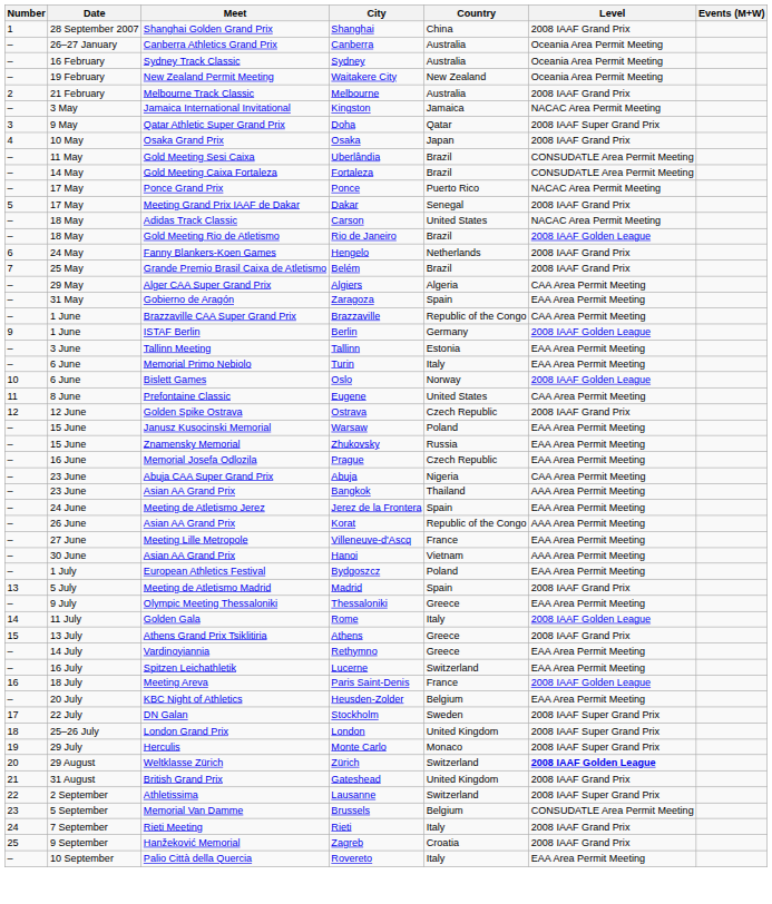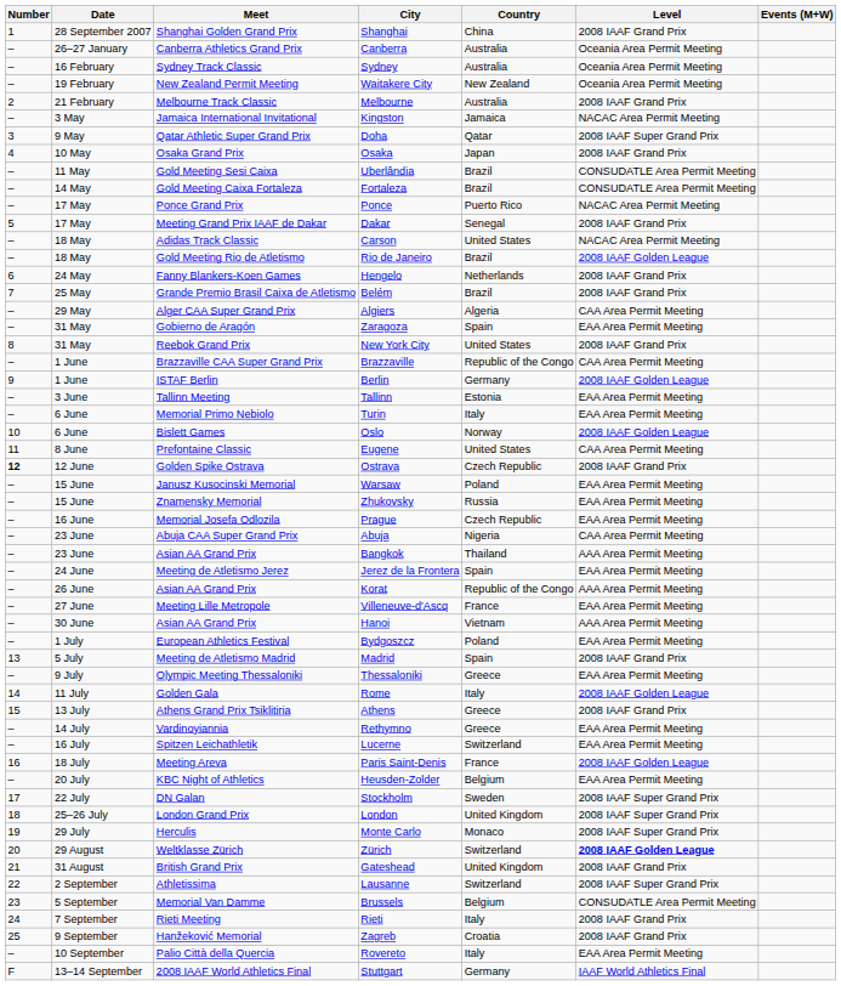+ row: 8 | 31 May | Reebok Grand Prix | New York City | United States | 2008 IAAF Grand Prix
Ostrava | Number: normal -> bold
+ row: F | 13–14 September | 2008 IAAF World Athletics Final | Stuttgart | Germany | IAAF World Athletics Final
